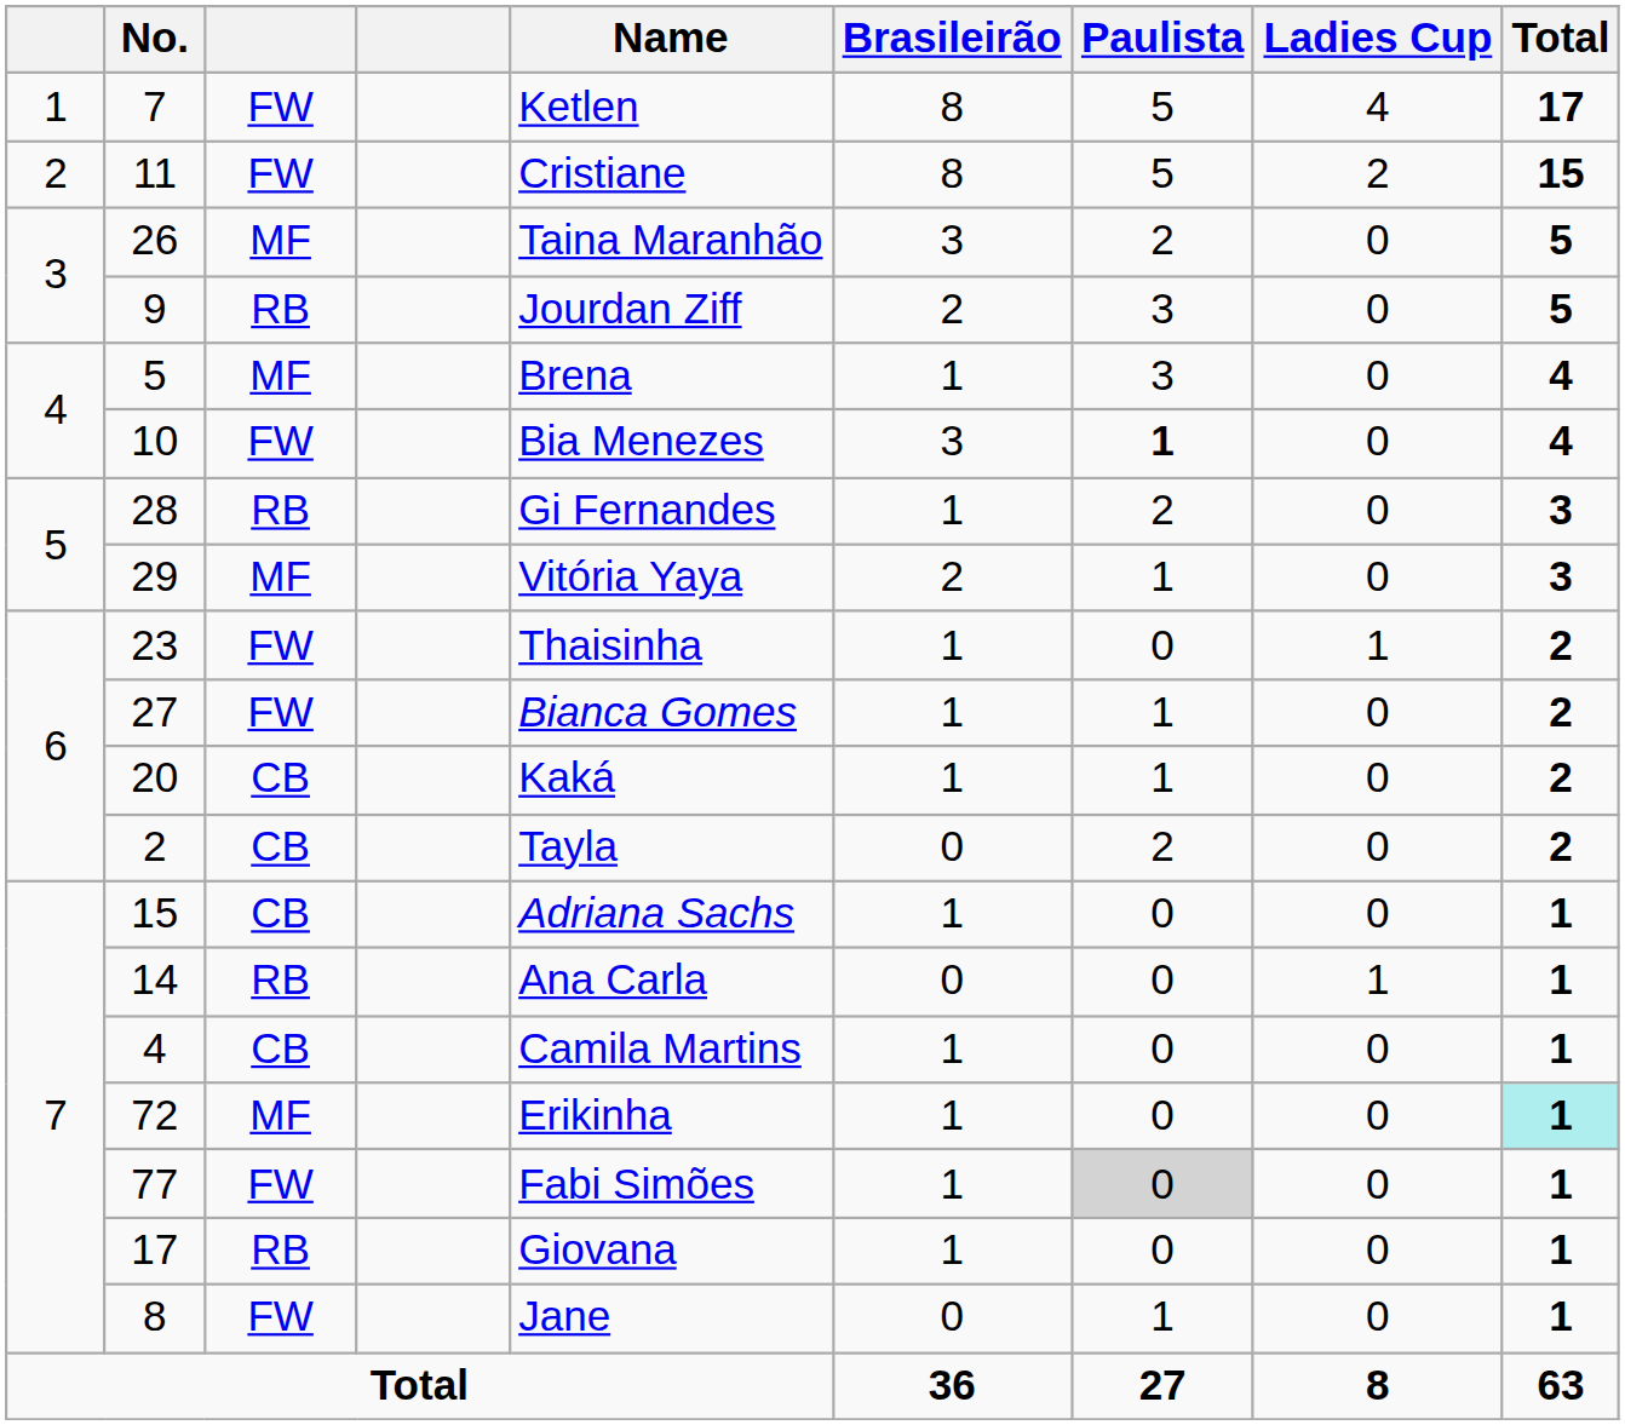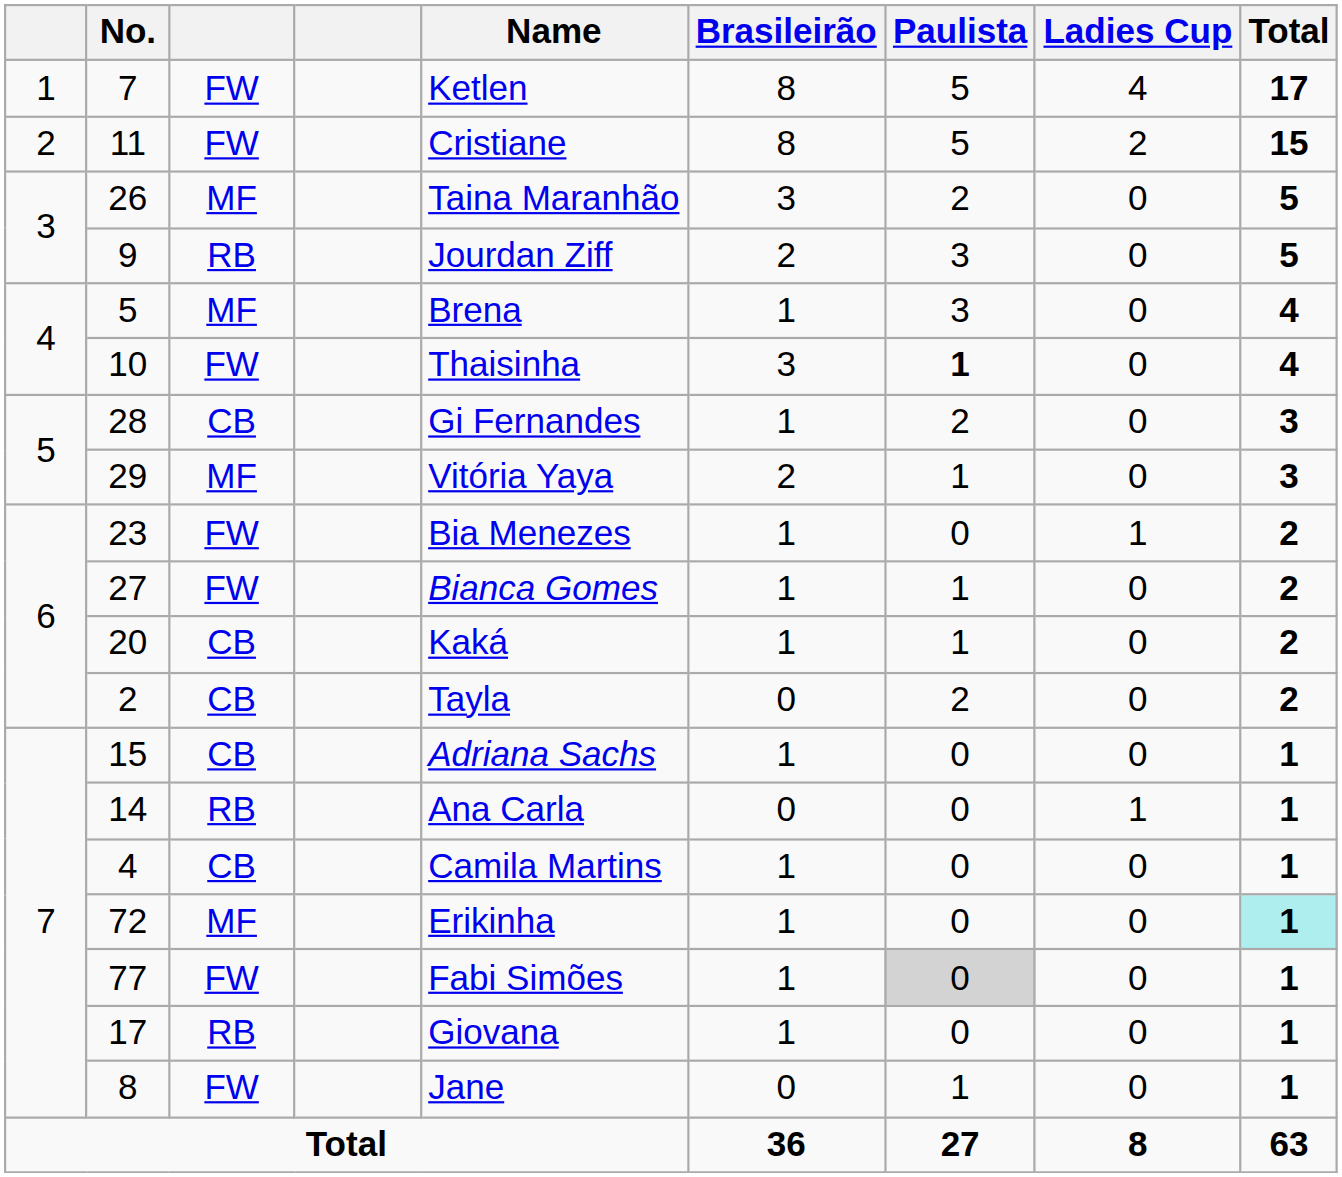10 | Name: Bia Menezes -> Thaisinha
28 | column 3: RB -> CB
23 | Name: Thaisinha -> Bia Menezes
